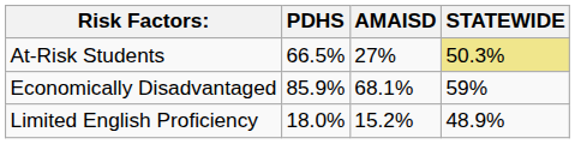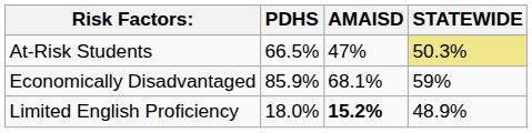At-Risk Students | AMAISD: 27% -> 47%
Limited English Proficiency | AMAISD: normal -> bold
